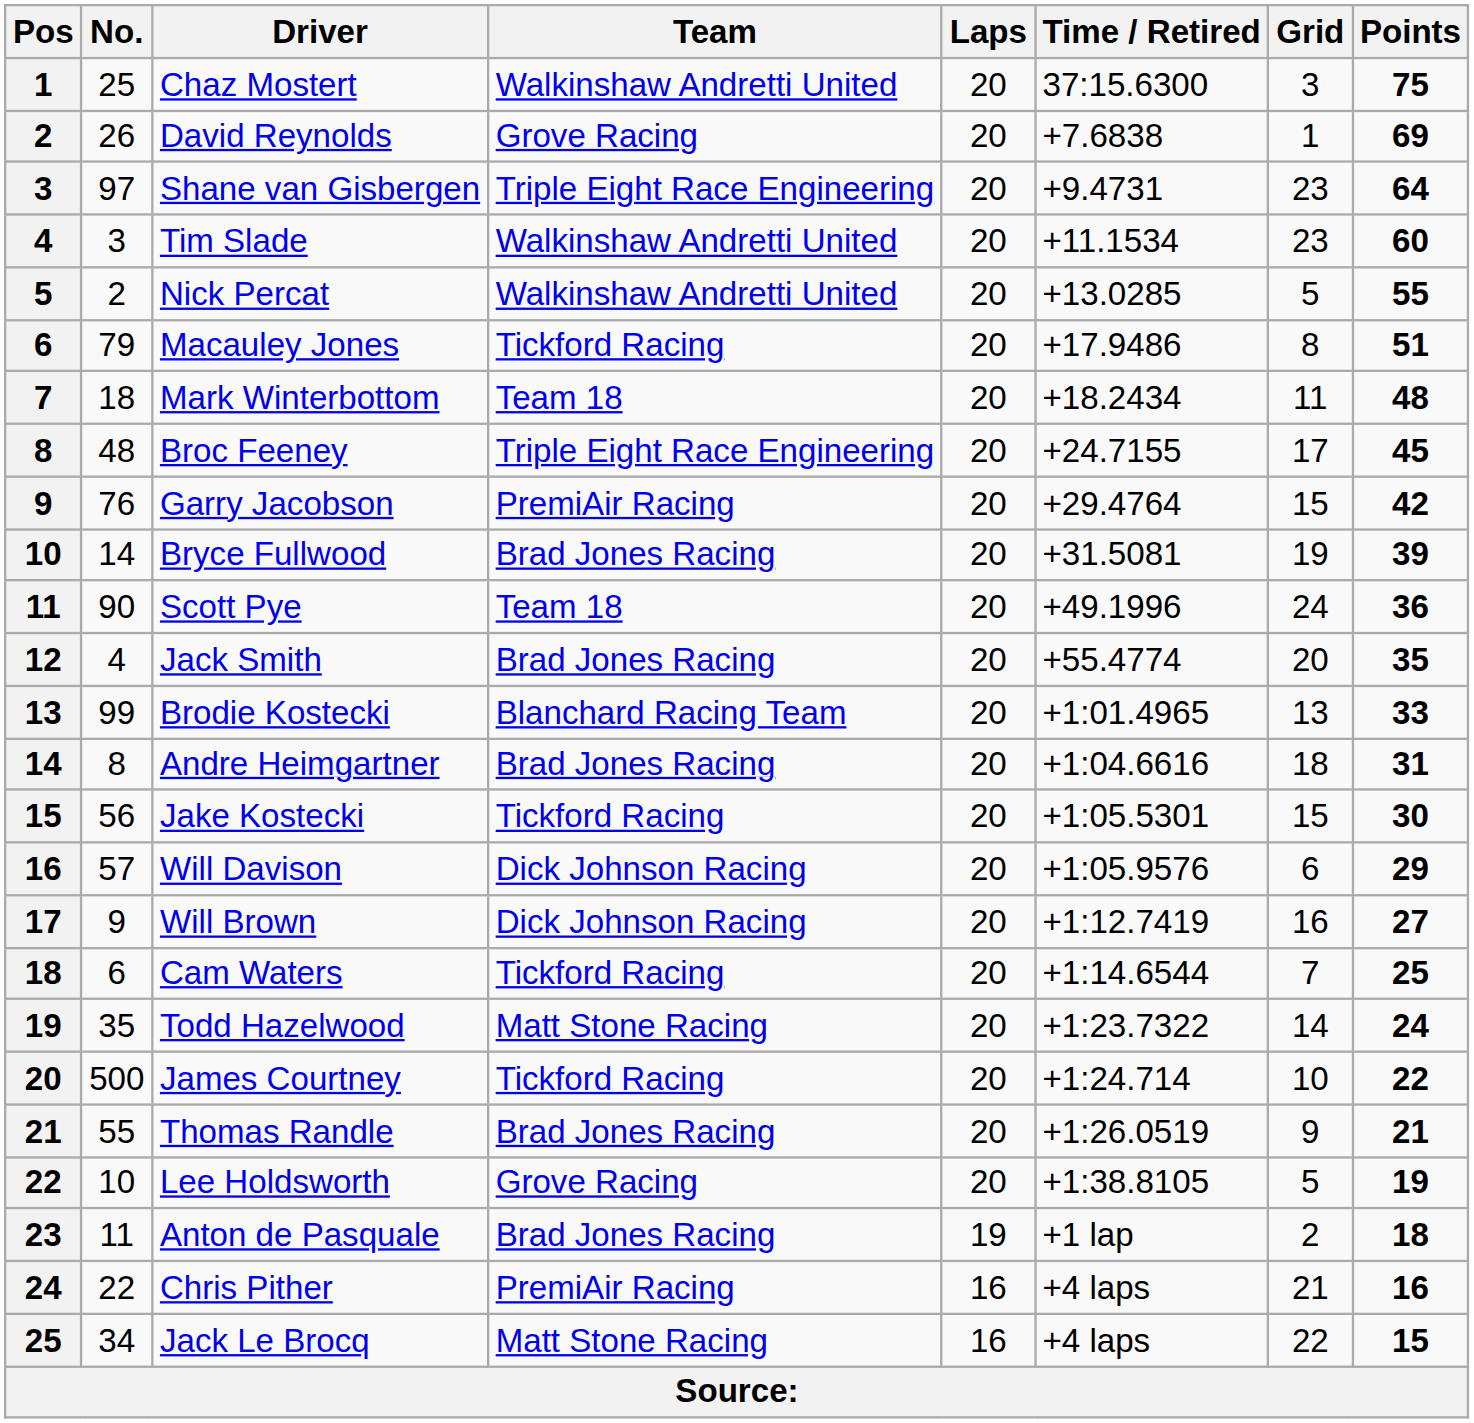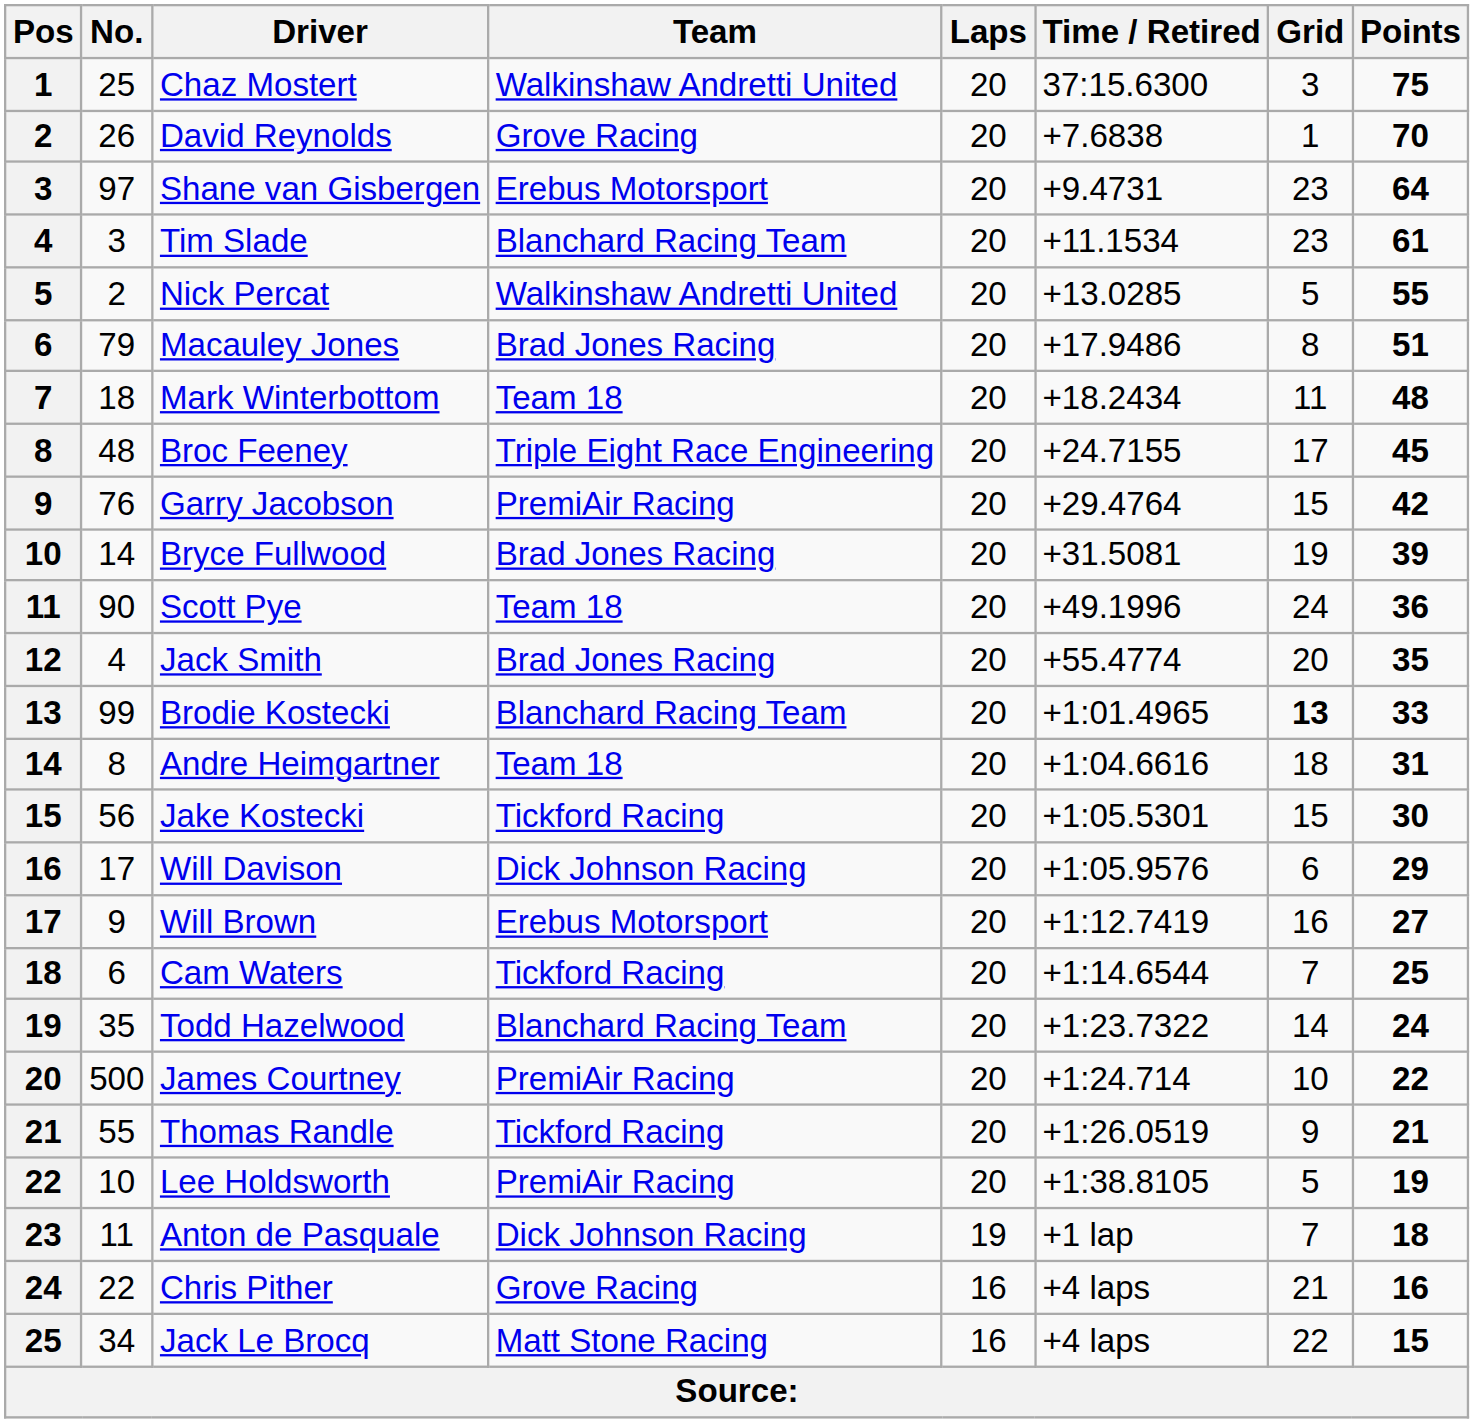David Reynolds | Points: 69 -> 70
Shane van Gisbergen | Team: Triple Eight Race Engineering -> Erebus Motorsport
Tim Slade | Team: Walkinshaw Andretti United -> Blanchard Racing Team
Tim Slade | Points: 60 -> 61
Macauley Jones | Team: Tickford Racing -> Brad Jones Racing
Brodie Kostecki | Grid: normal -> bold
Andre Heimgartner | Team: Brad Jones Racing -> Team 18
Will Davison | No.: 57 -> 17
Will Brown | Team: Dick Johnson Racing -> Erebus Motorsport
Todd Hazelwood | Team: Matt Stone Racing -> Blanchard Racing Team
James Courtney | Team: Tickford Racing -> PremiAir Racing
Thomas Randle | Team: Brad Jones Racing -> Tickford Racing
Lee Holdsworth | Team: Grove Racing -> PremiAir Racing
Anton de Pasquale | Team: Brad Jones Racing -> Dick Johnson Racing
Anton de Pasquale | Grid: 2 -> 7
Chris Pither | Team: PremiAir Racing -> Grove Racing
